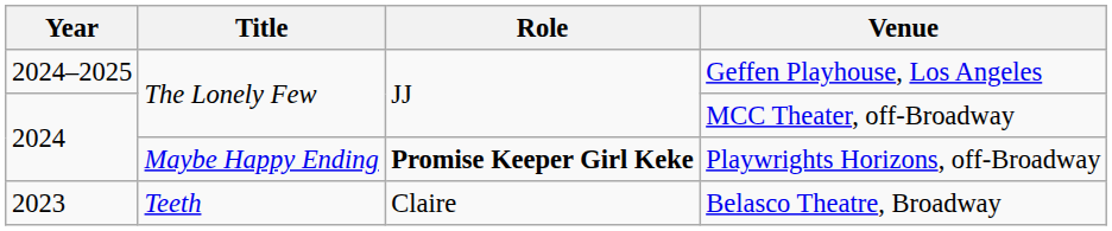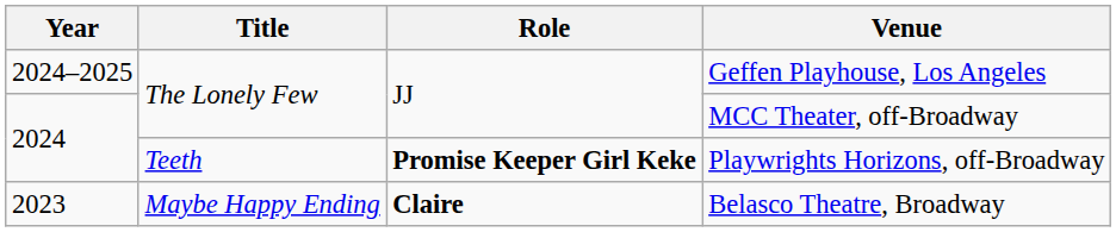Playwrights Horizons, off-Broadway | Title: Maybe Happy Ending -> Teeth
Belasco Theatre, Broadway | Title: Teeth -> Maybe Happy Ending
Belasco Theatre, Broadway | Role: normal -> bold
